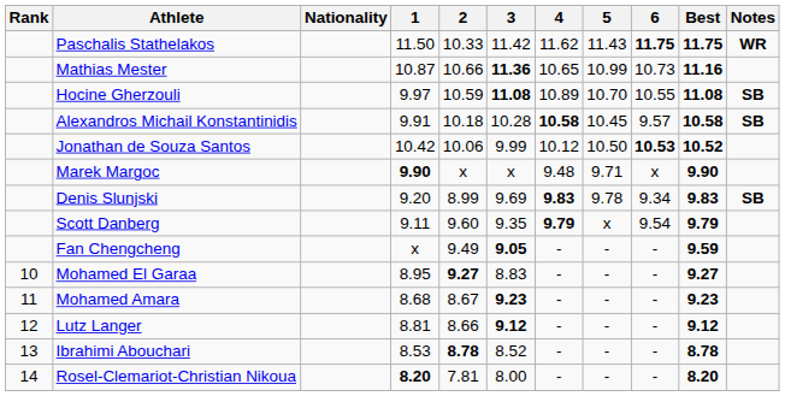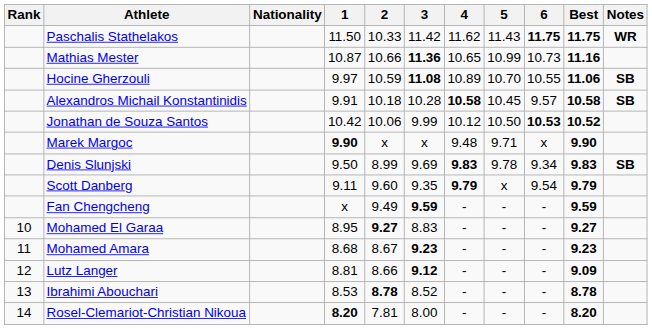Hocine Gherzouli | Best: 11.08 -> 11.06
Denis Slunjski | 1: 9.20 -> 9.50
Fan Chengcheng | 3: 9.05 -> 9.59
Lutz Langer | Best: 9.12 -> 9.09
